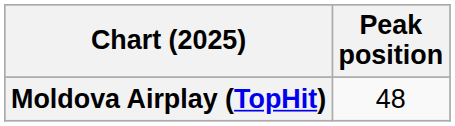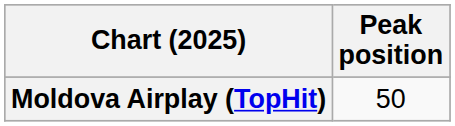Moldova Airplay (TopHit) | Peak position: 48 -> 50
